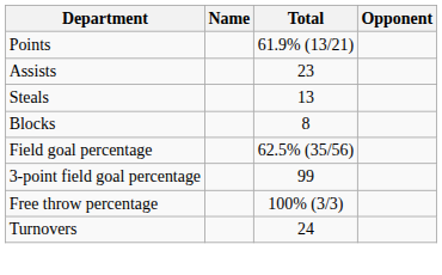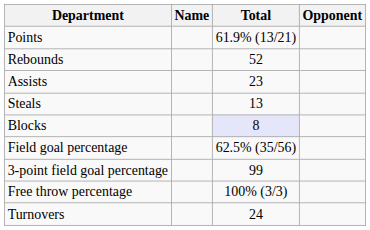+ row: Rebounds | 52
Blocks | Total: no background -> lavender background
